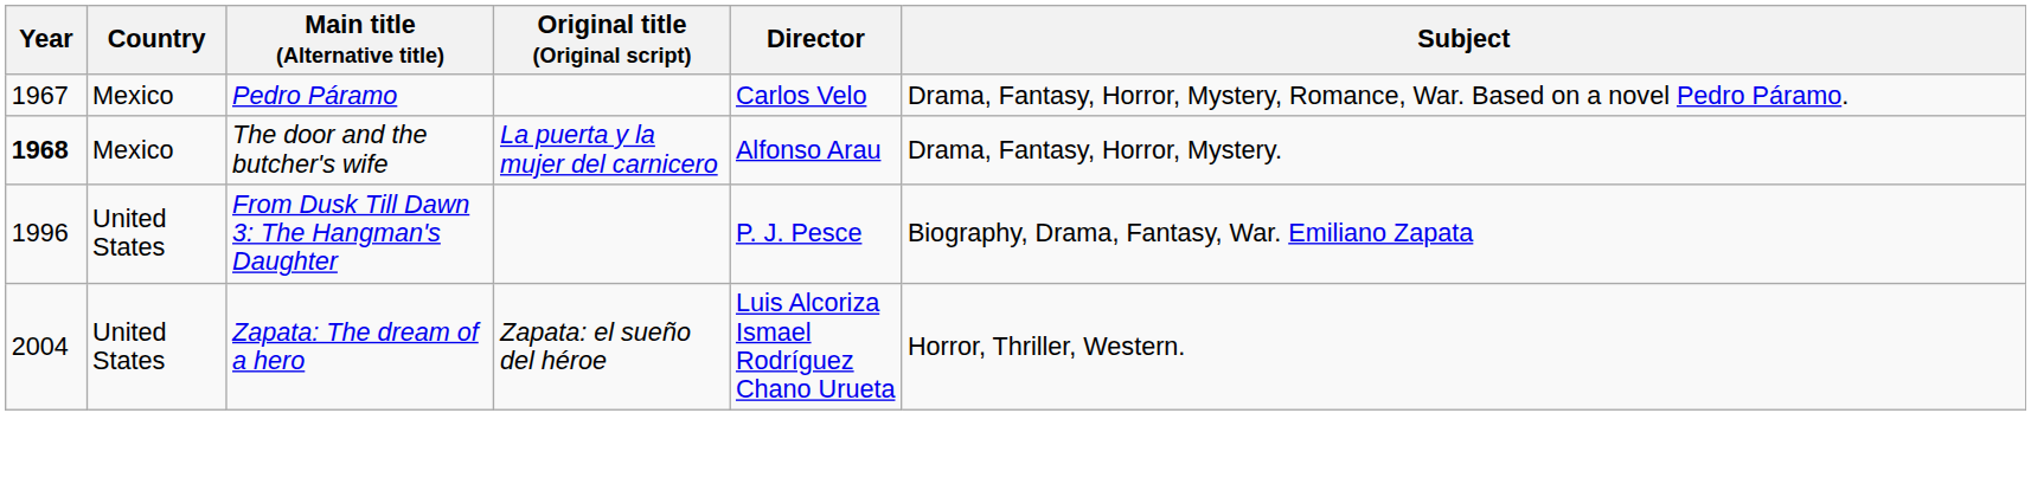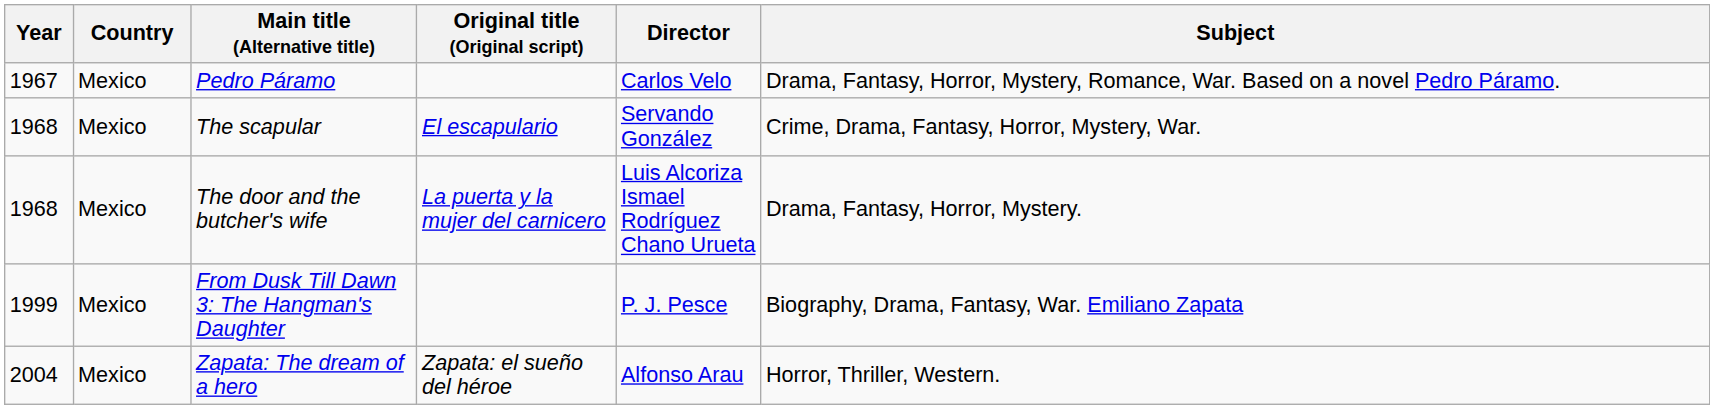+ row: 1968 | Mexico | The scapular | El escapulario | Servando González | Crime, Drama, Fantasy, Horror, Mystery, War.
The door and the butcher's wife | Year: bold -> normal
The door and the butcher's wife | Director: Alfonso Arau -> Luis Alcoriza Ismael Rodríguez Chano Urueta
From Dusk Till Dawn 3: The Hangman's Daughter | Year: 1996 -> 1999
From Dusk Till Dawn 3: The Hangman's Daughter | Country: United States -> Mexico
Zapata: The dream of a hero | Country: United States -> Mexico
Zapata: The dream of a hero | Director: Luis Alcoriza Ismael Rodríguez Chano Urueta -> Alfonso Arau
